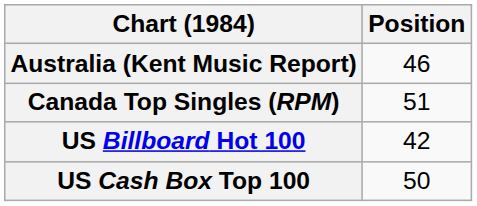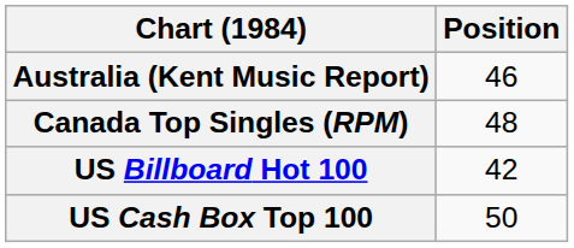Canada Top Singles (RPM) | Position: 51 -> 48
